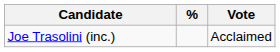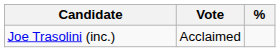columns swapped: Vote <-> %
